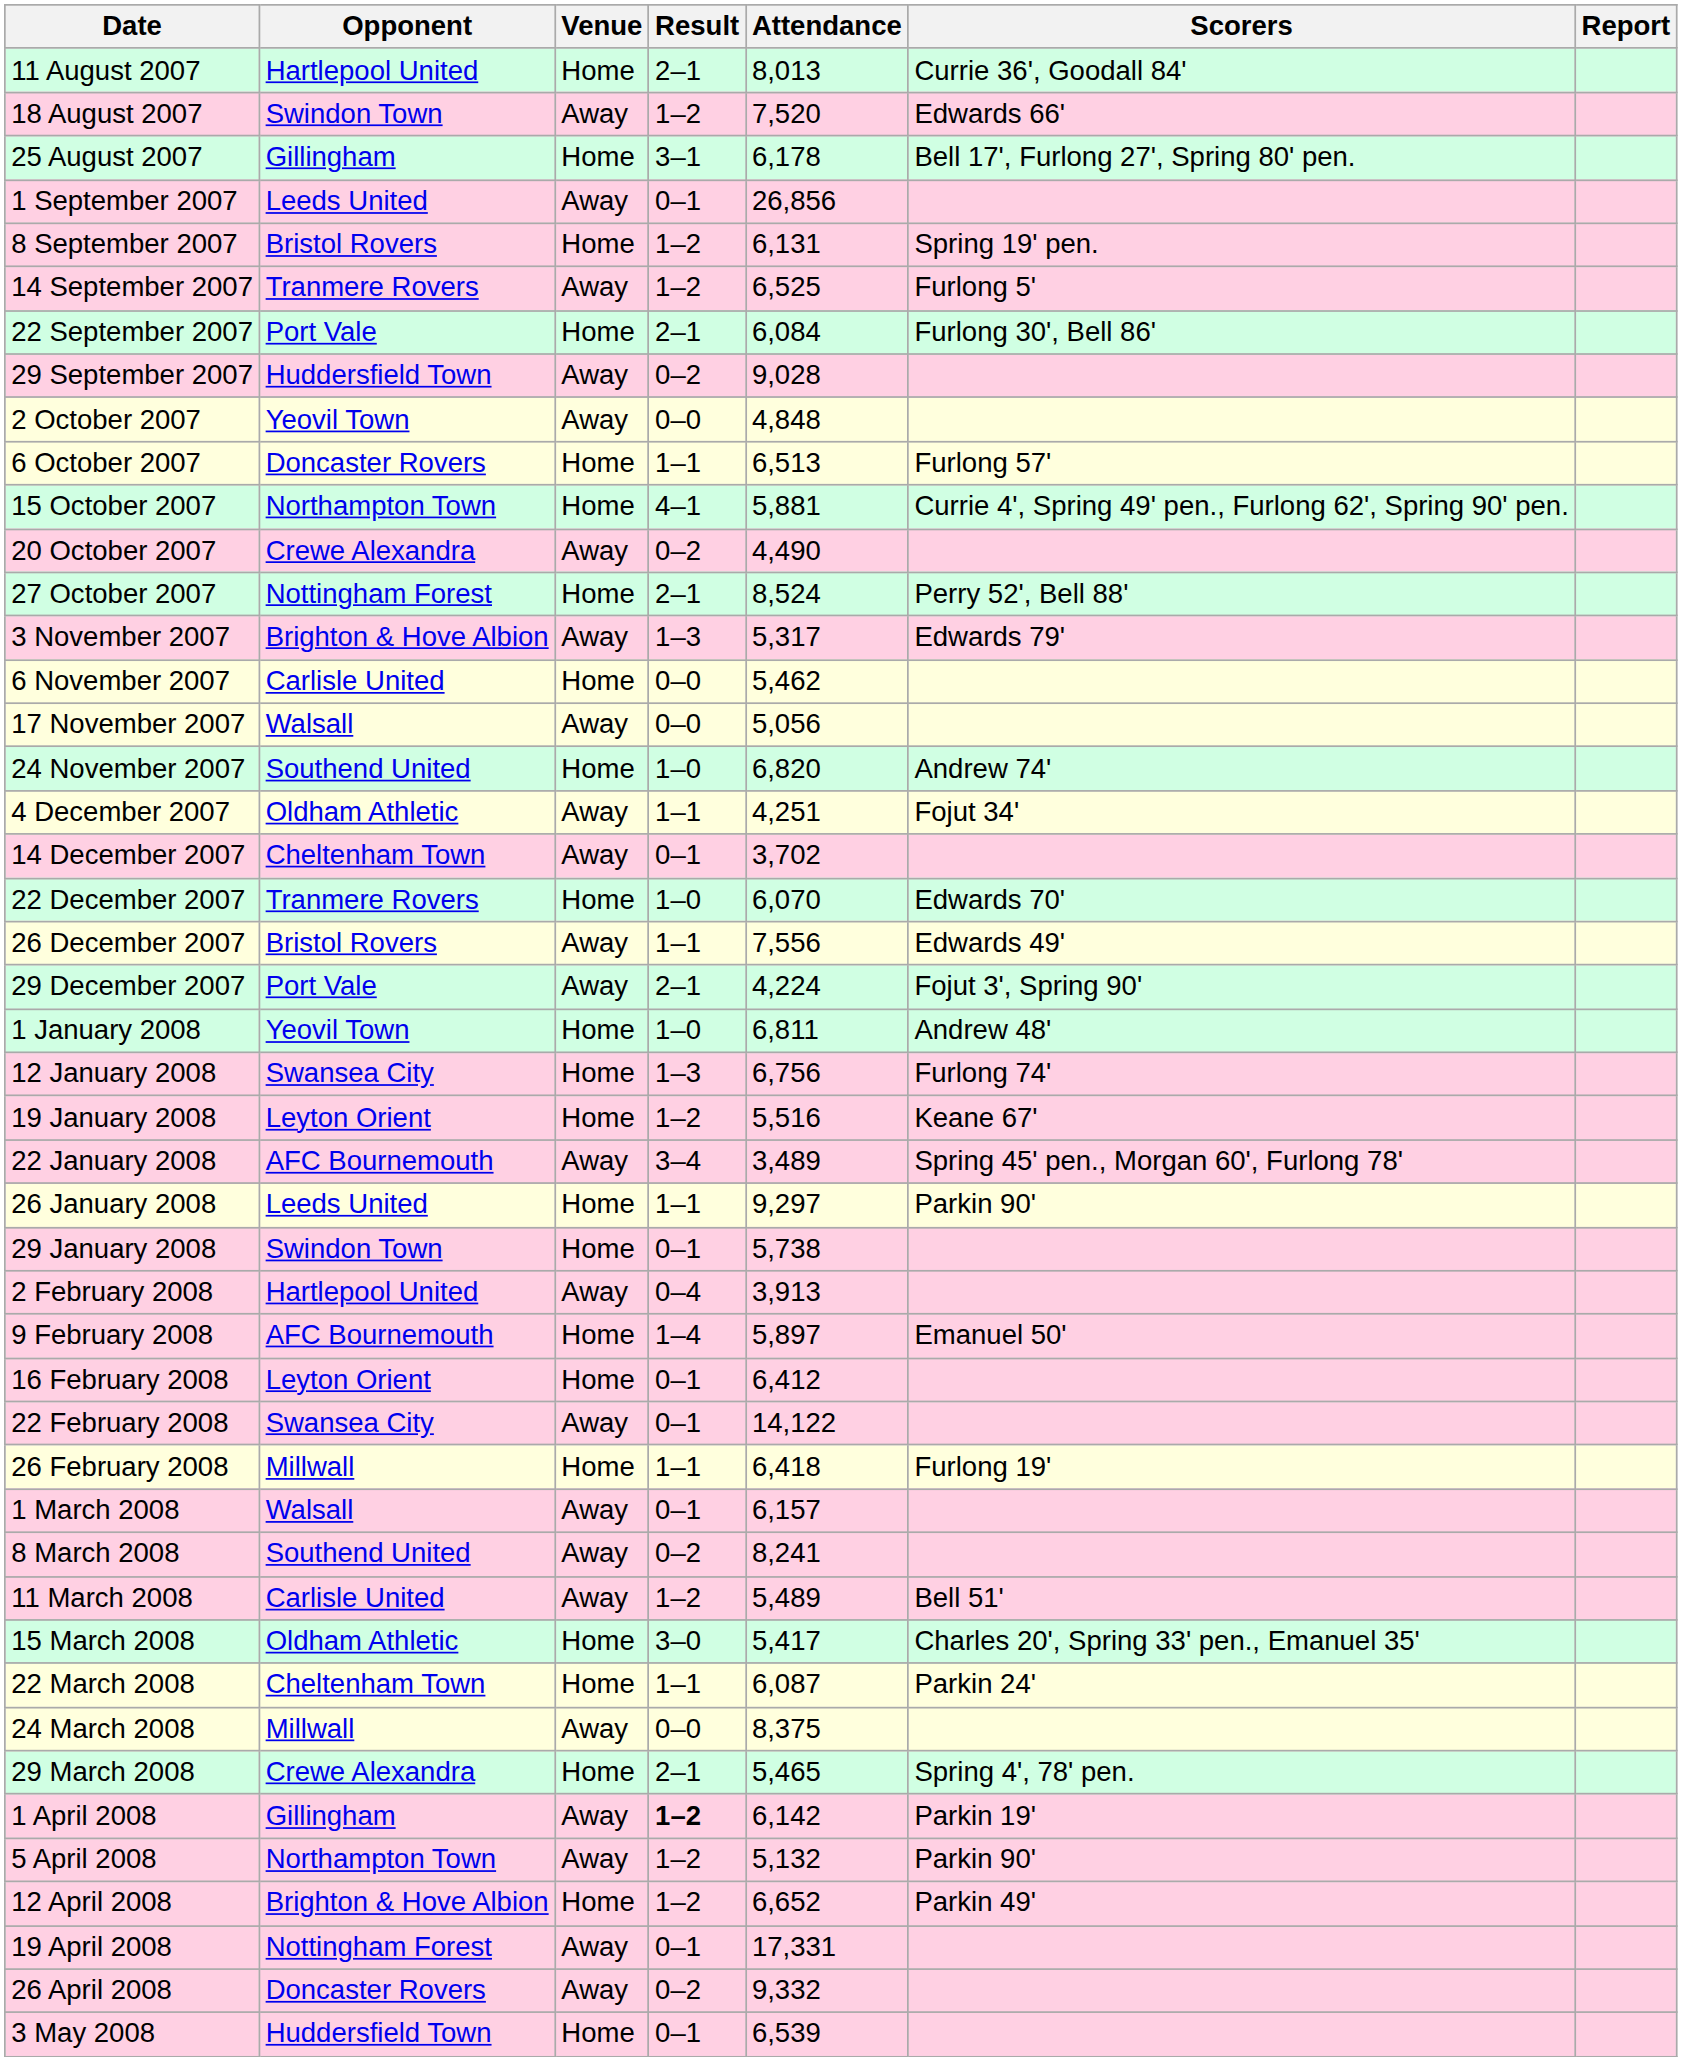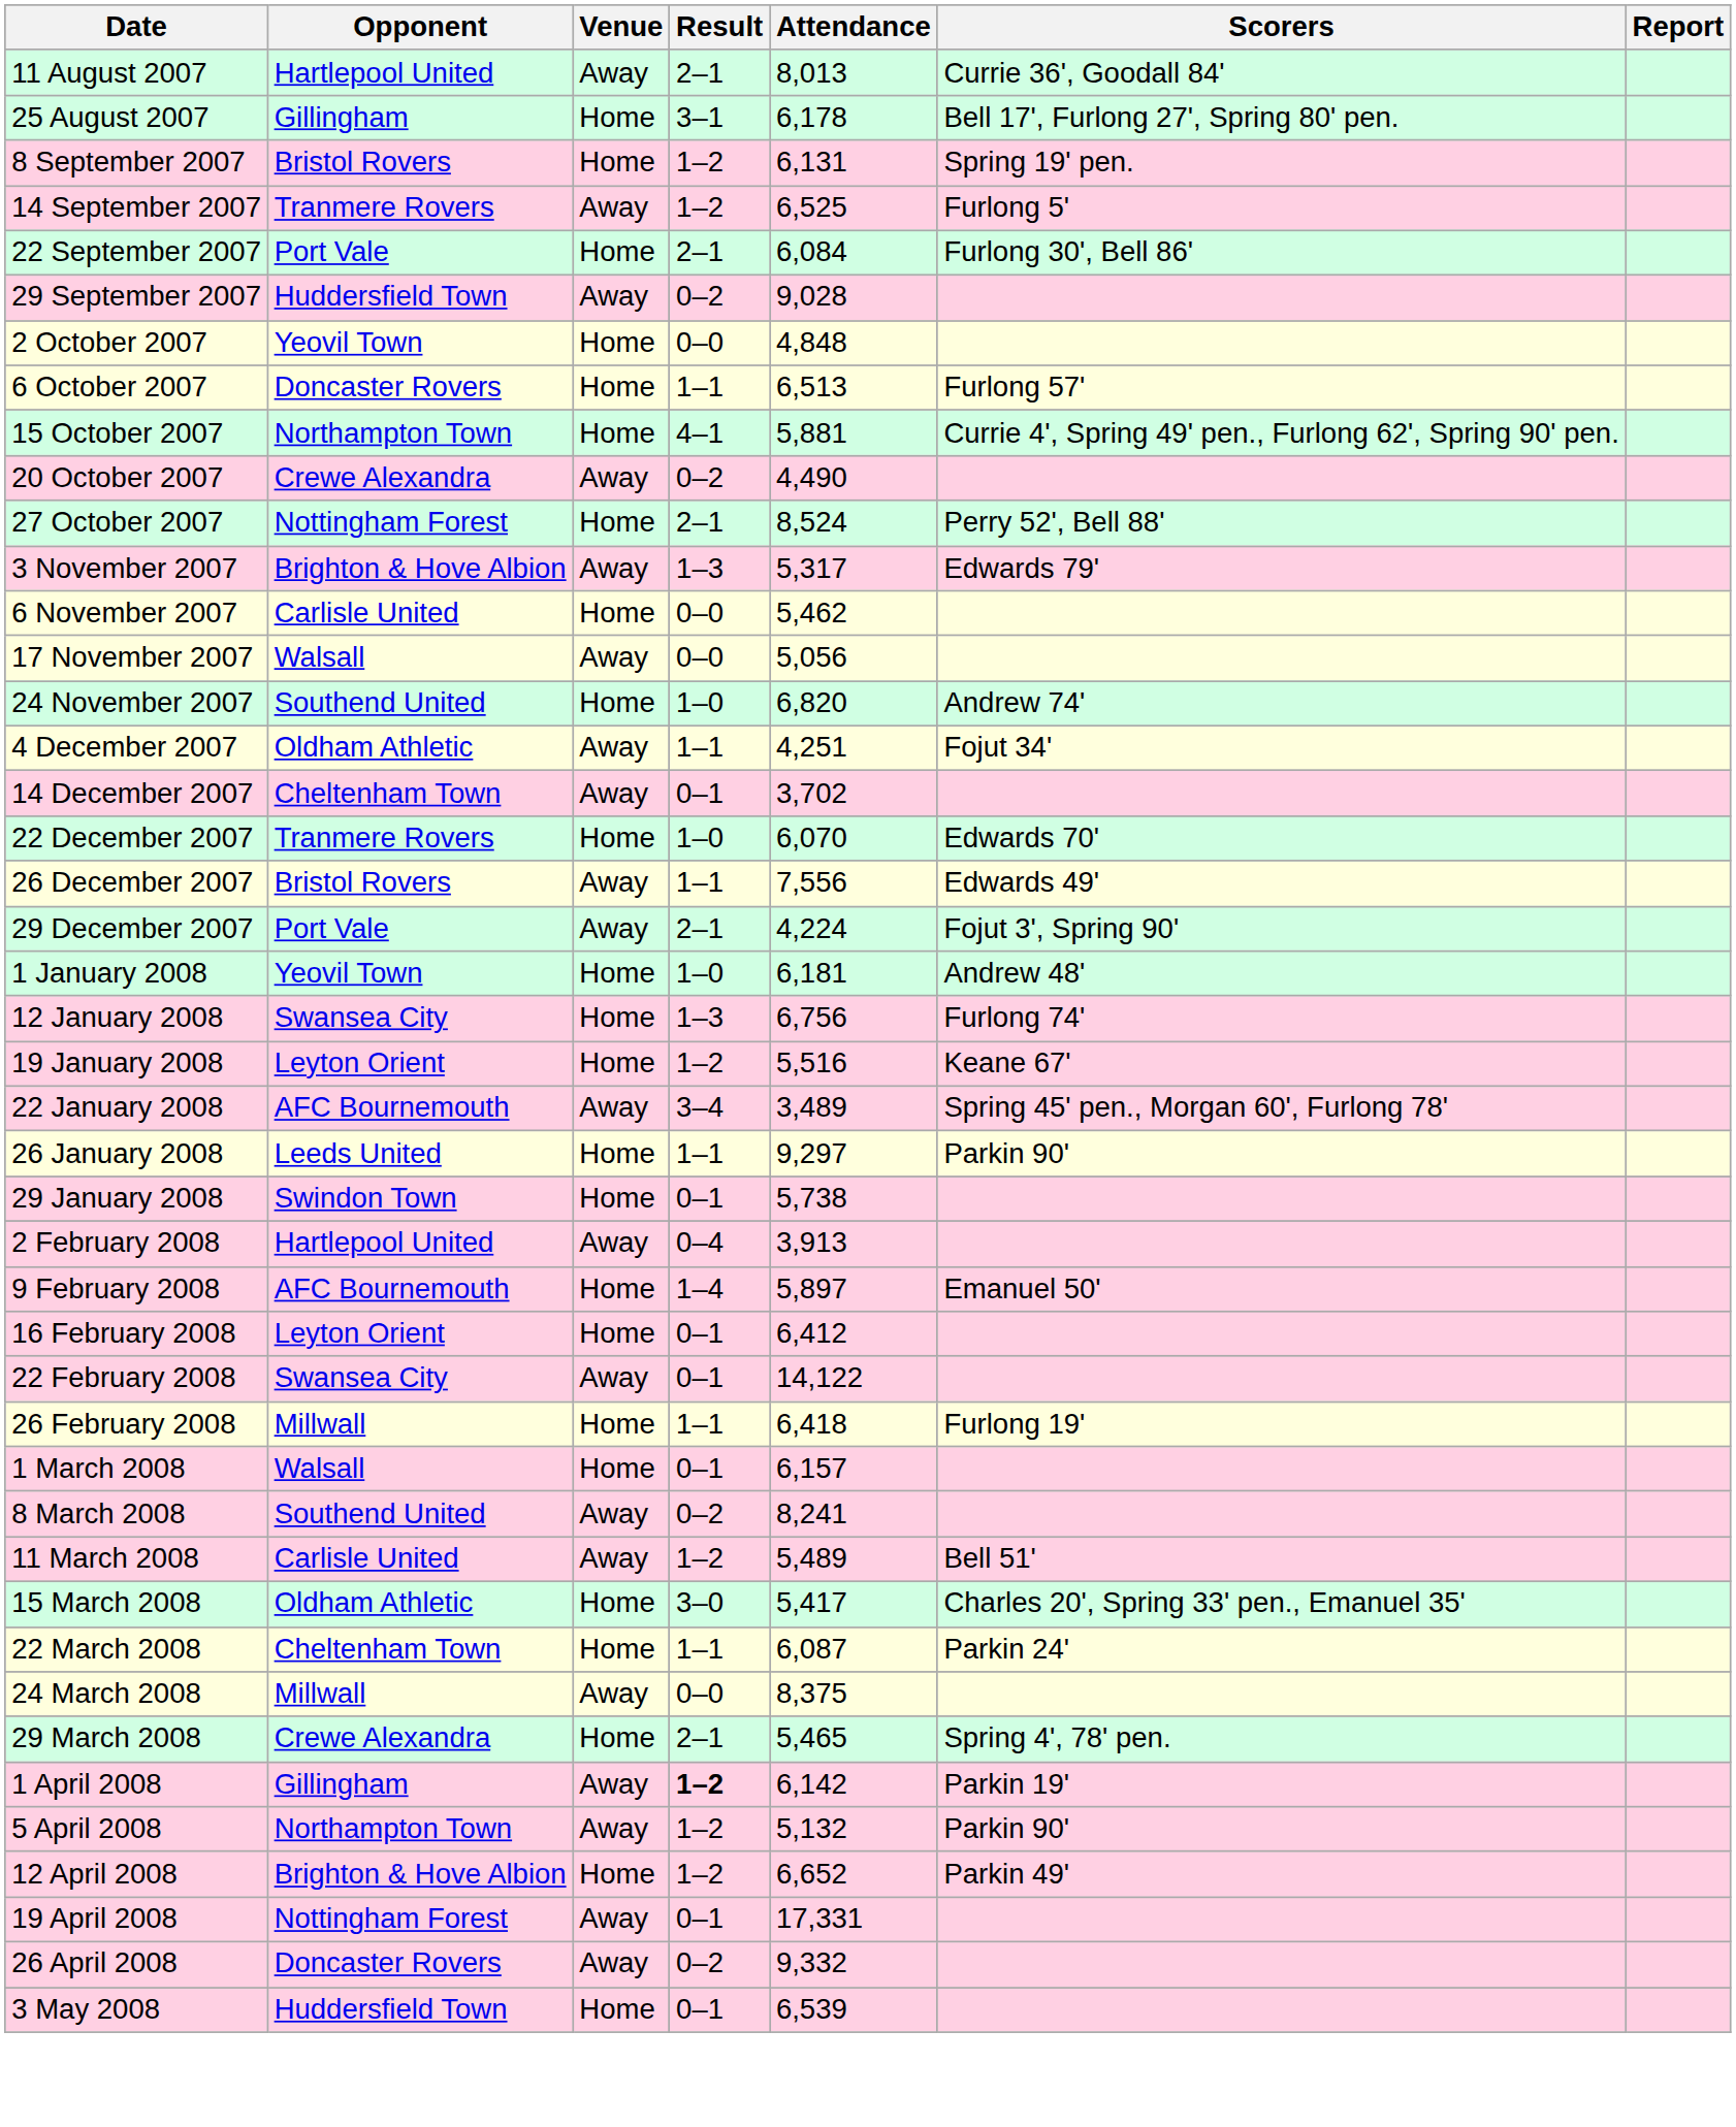11 August 2007 | Venue: Home -> Away
- row: 18 August 2007 | Swindon Town | Away | 1–2 | 7,520 | Edwards 66'
- row: 1 September 2007 | Leeds United | Away | 0–1 | 26,856
2 October 2007 | Venue: Away -> Home
1 January 2008 | Attendance: 6,811 -> 6,181
1 March 2008 | Venue: Away -> Home
